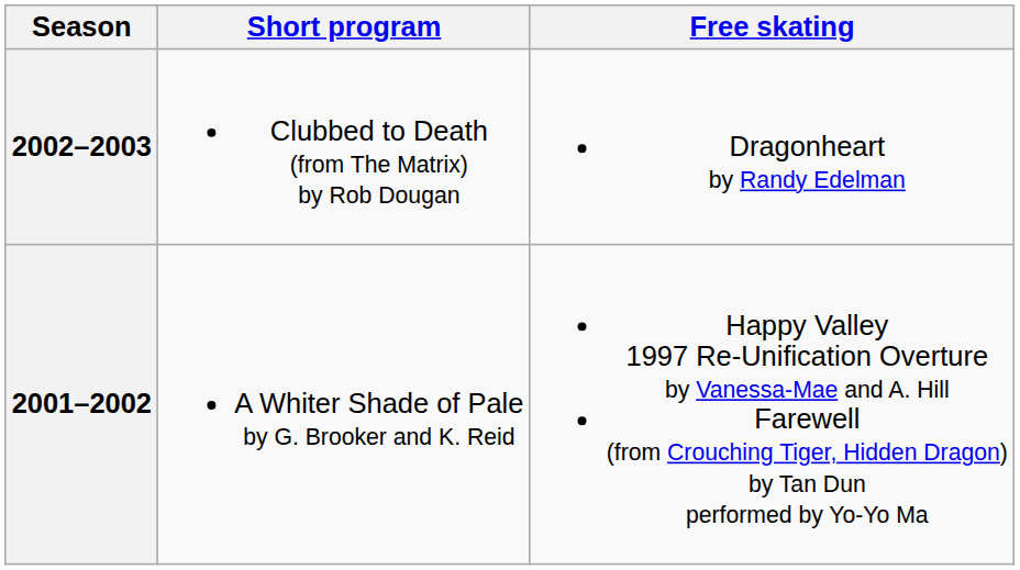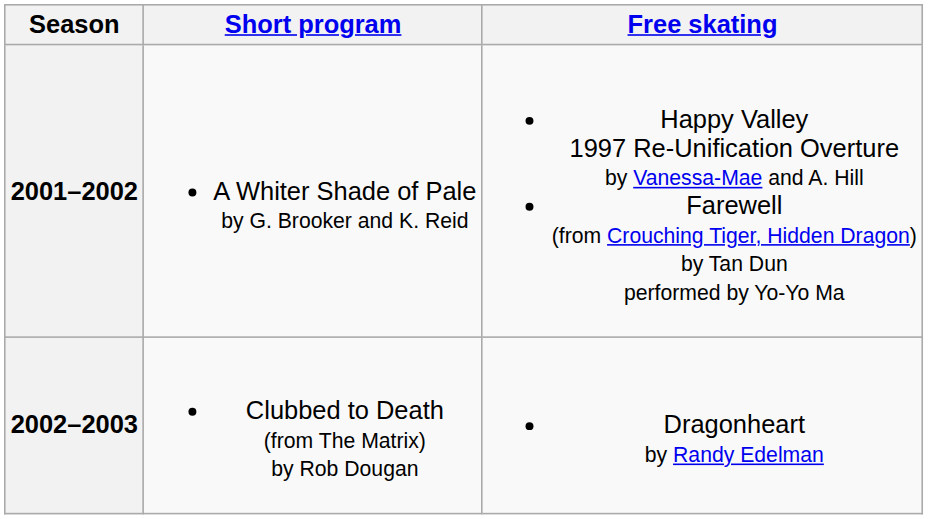rows swapped: 2002–2003 <-> 2001–2002
